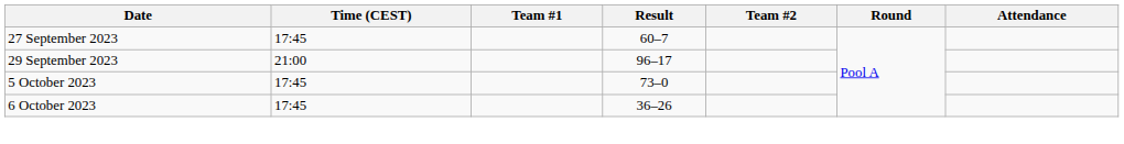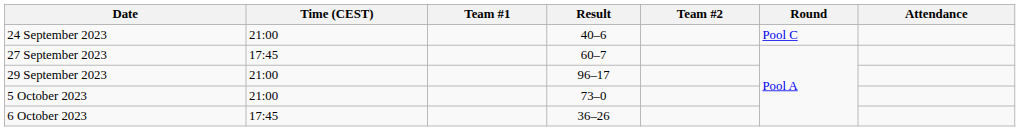+ row: 24 September 2023 | 21:00 | 40–6 | Pool C
5 October 2023 | Time (CEST): 17:45 -> 21:00
